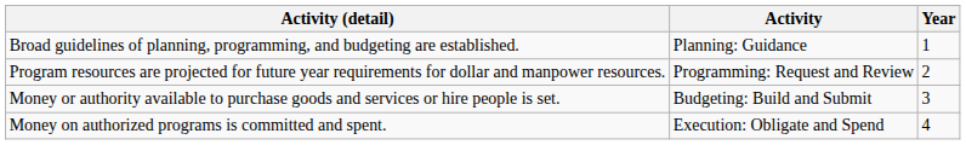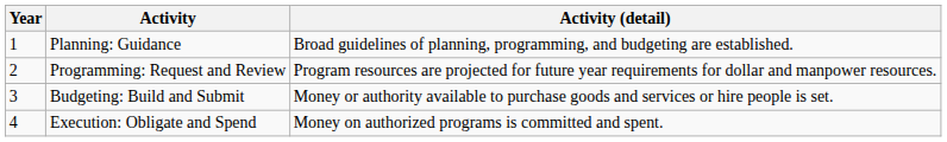columns swapped: Year <-> Activity (detail)
